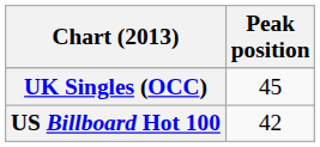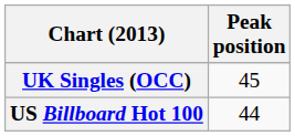US Billboard Hot 100 | Peak position: 42 -> 44
